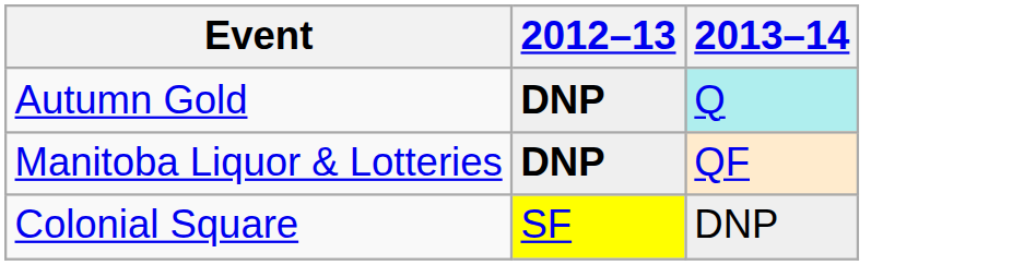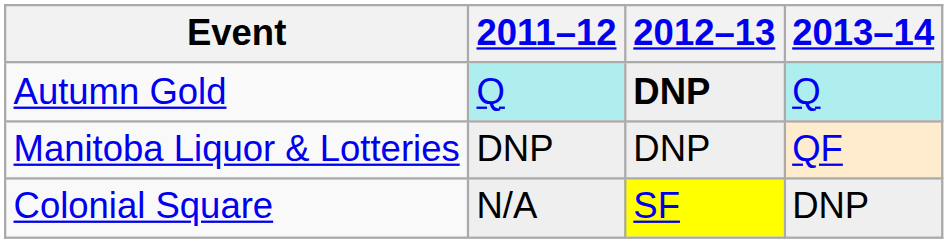+ column: 2011–12 | Q | DNP | N/A
Manitoba Liquor & Lotteries | 2012–13: bold -> normal
